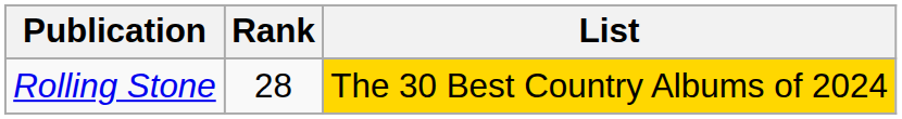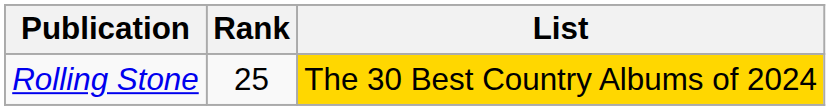Rolling Stone | Rank: 28 -> 25
